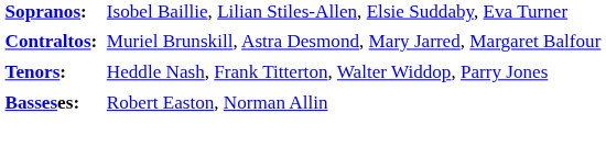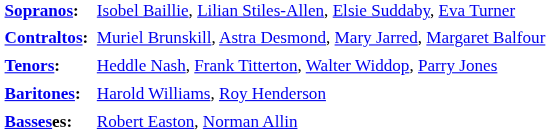+ row: Baritones: | Harold Williams, Roy Henderson
